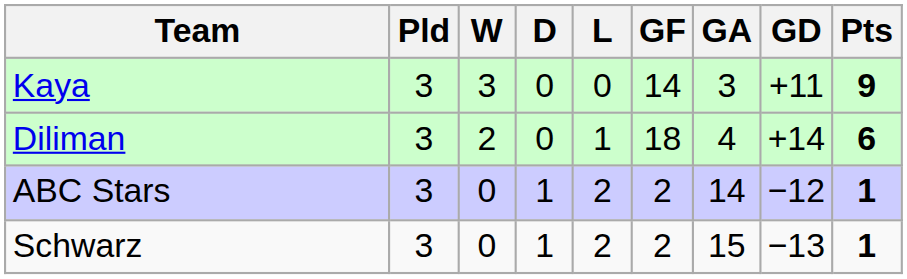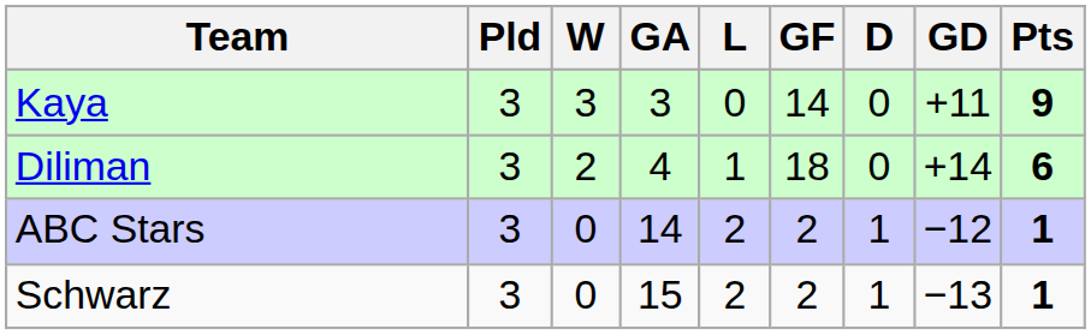columns swapped: D <-> GA
